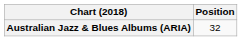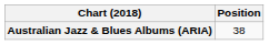Australian Jazz & Blues Albums (ARIA) | Position: 32 -> 38
